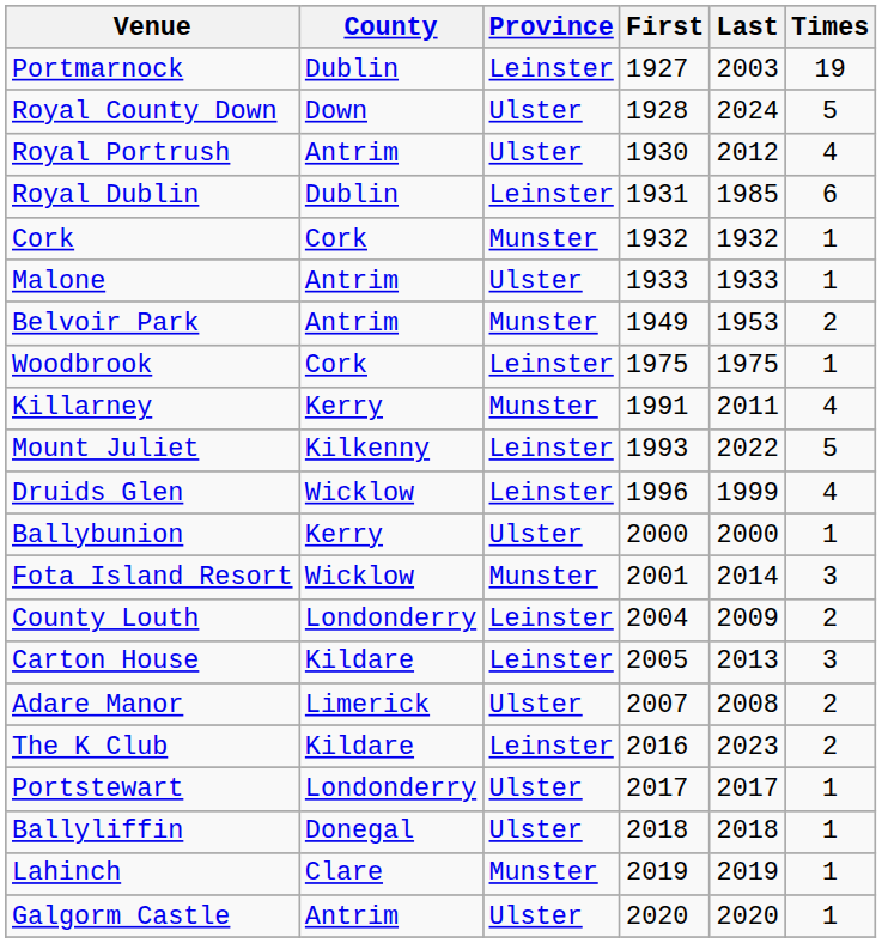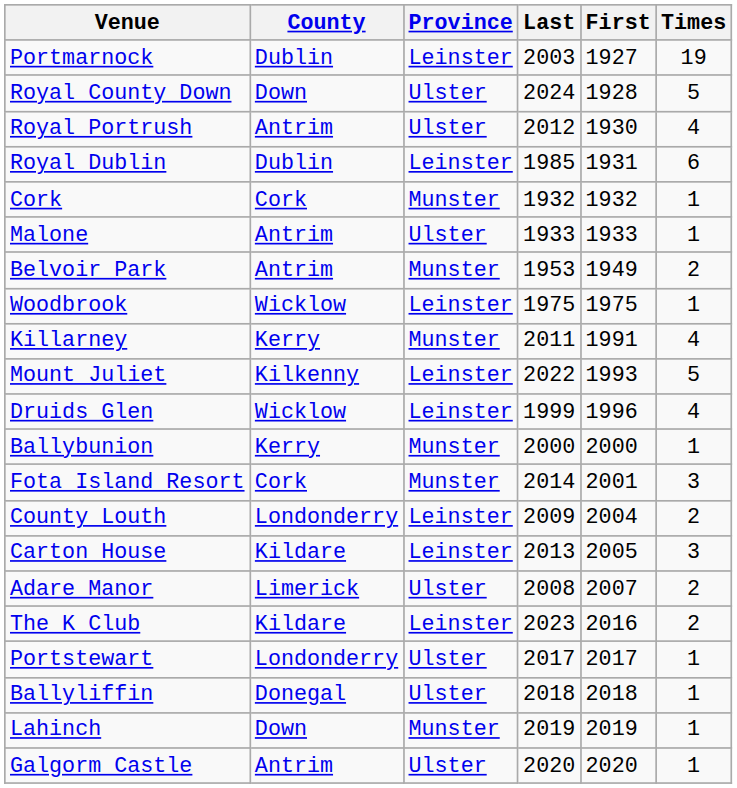columns swapped: First <-> Last
Woodbrook | County: Cork -> Wicklow
Ballybunion | Province: Ulster -> Munster
Fota Island Resort | County: Wicklow -> Cork
Lahinch | County: Clare -> Down
